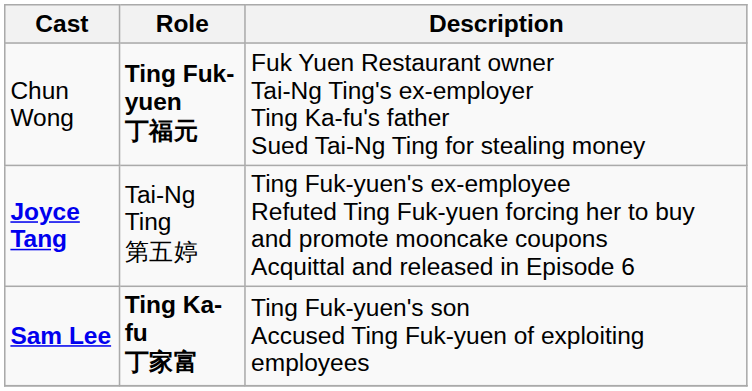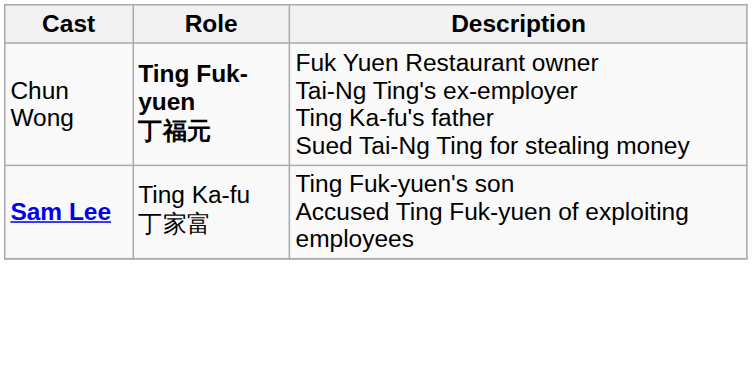- row: Joyce Tang | Tai-Ng Ting 第五婷 | Ting Fuk-yuen's ex-employee Refuted Ting Fuk-yuen forcing her to buy and promote mooncake coupons Acquittal and released in Episode 6
Sam Lee | Role: bold -> normal
